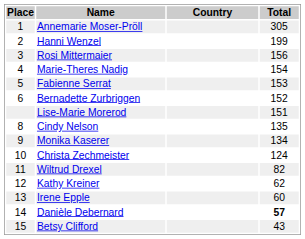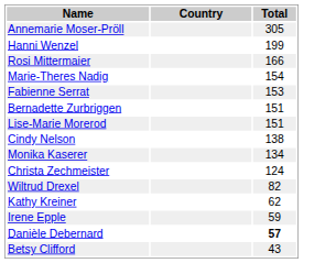- column: Place | 1 | 2 | 3 | 4 | 5 | 6 | 8 | 9 | 10 | 11 | 12 | 13 | 14 | 15
Rosi Mittermaier | Total: 156 -> 166
Bernadette Zurbriggen | Total: 152 -> 151
Cindy Nelson | Total: 135 -> 138
Irene Epple | Total: 60 -> 59
